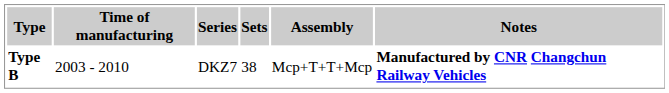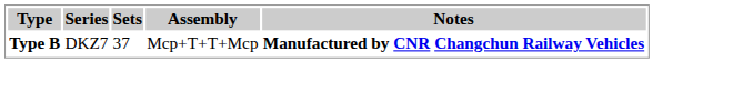- column: Time of manufacturing | 2003 - 2010
Type B | Sets: 38 -> 37
